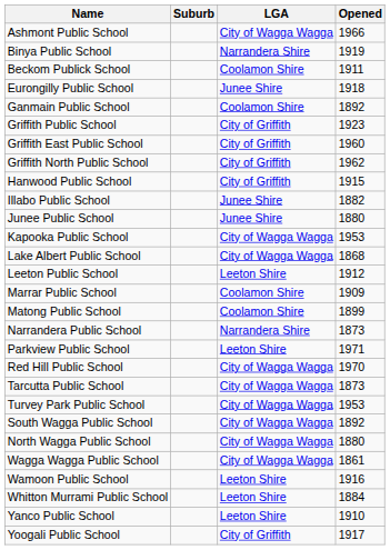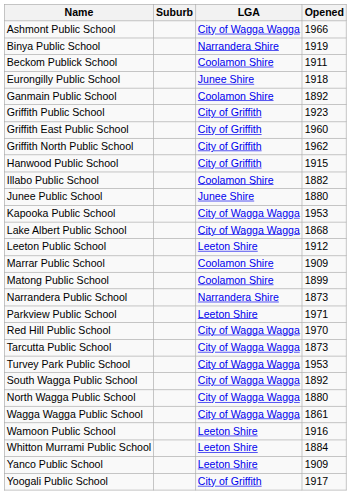Illabo Public School | LGA: Junee Shire -> Coolamon Shire
Yanco Public School | Opened: 1910 -> 1909
